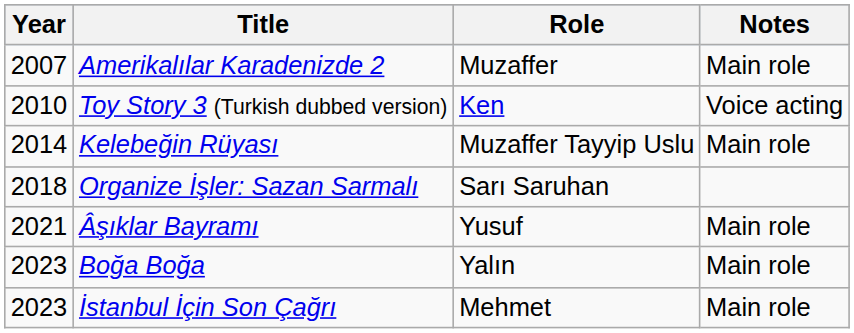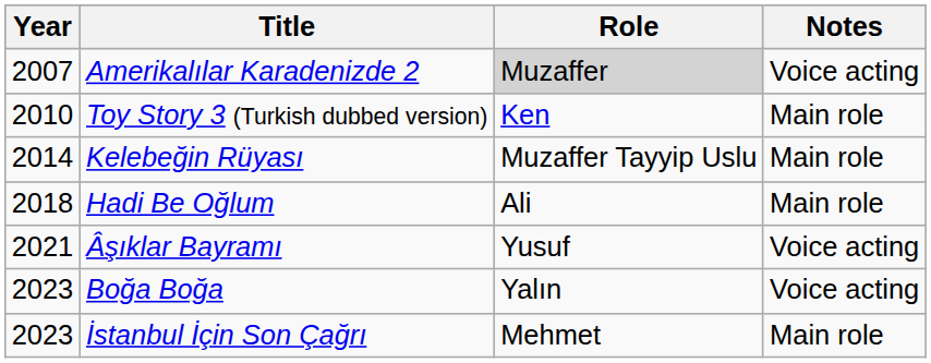Amerikalılar Karadenizde 2 | Role: no background -> lightgrey background
Amerikalılar Karadenizde 2 | Notes: Main role -> Voice acting
Toy Story 3 (Turkish dubbed version) | Notes: Voice acting -> Main role
+ row: 2018 | Hadi Be Oğlum | Ali | Main role
- row: 2018 | Organize İşler: Sazan Sarmalı | Sarı Saruhan
Âşıklar Bayramı | Notes: Main role -> Voice acting
Boğa Boğa | Notes: Main role -> Voice acting
